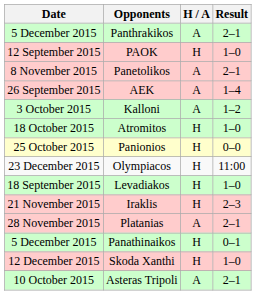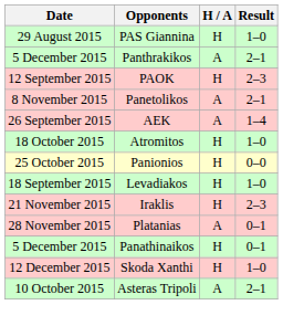+ row: 29 August 2015 | PAS Giannina | H | 1–0
PAOK | Result: 1–0 -> 2–3
- row: 3 October 2015 | Kalloni | A | 1–2
- row: 23 December 2015 | Olympiacos | H | 11:00
Platanias | Result: 2–1 -> 0–1
